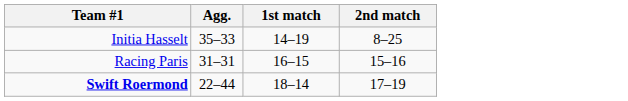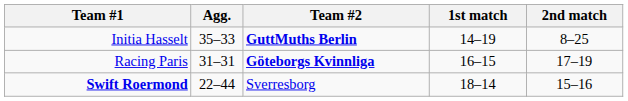+ column: Team #2 | GuttMuths Berlin | Göteborgs Kvinnliga | Sverresborg
Racing Paris | 2nd match: 15–16 -> 17–19
Swift Roermond | 2nd match: 17–19 -> 15–16
